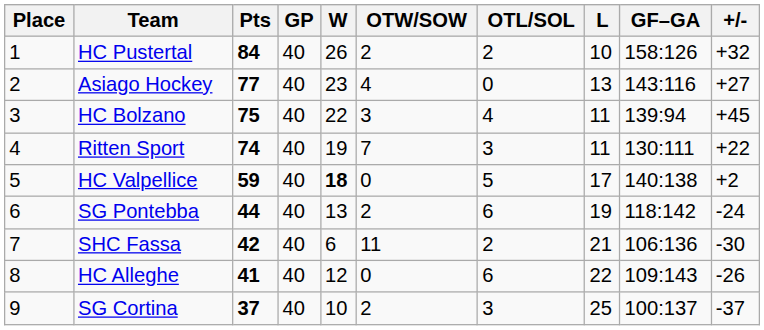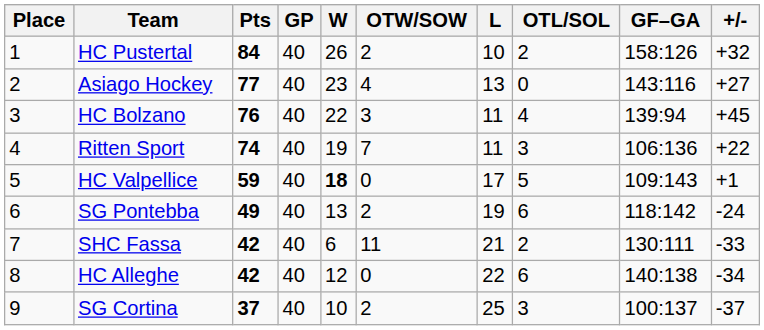columns swapped: L <-> OTL/SOL
HC Bolzano | Pts: 75 -> 76
Ritten Sport | GF–GA: 130:111 -> 106:136
HC Valpellice | GF–GA: 140:138 -> 109:143
HC Valpellice | +/-: +2 -> +1
SG Pontebba | Pts: 44 -> 49
SHC Fassa | GF–GA: 106:136 -> 130:111
SHC Fassa | +/-: -30 -> -33
HC Alleghe | Pts: 41 -> 42
HC Alleghe | GF–GA: 109:143 -> 140:138
HC Alleghe | +/-: -26 -> -34
